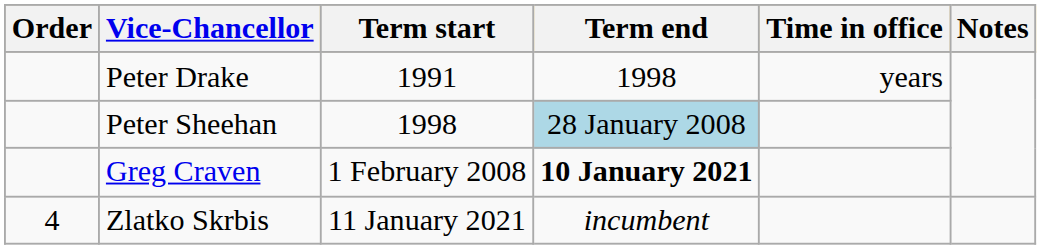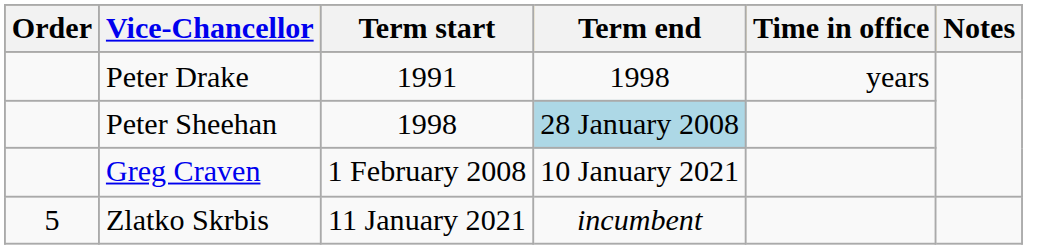Greg Craven | Term end: bold -> normal
Zlatko Skrbis | Order: 4 -> 5
